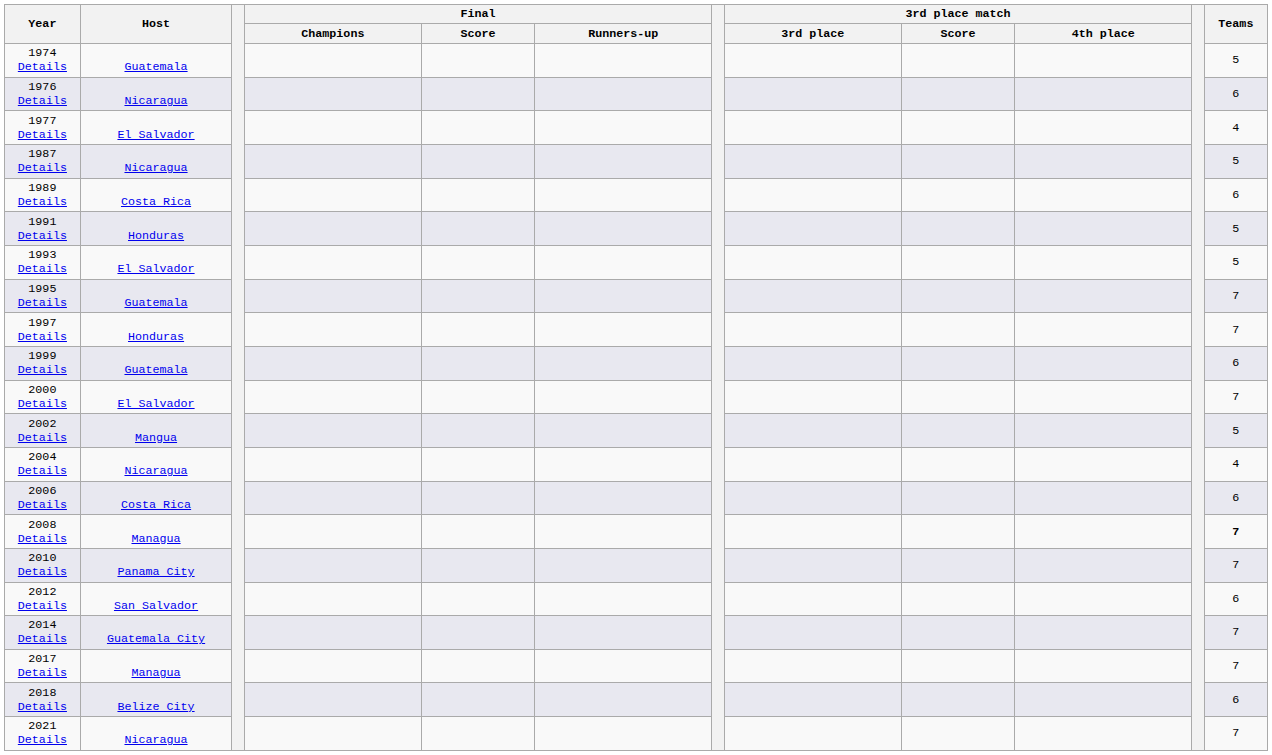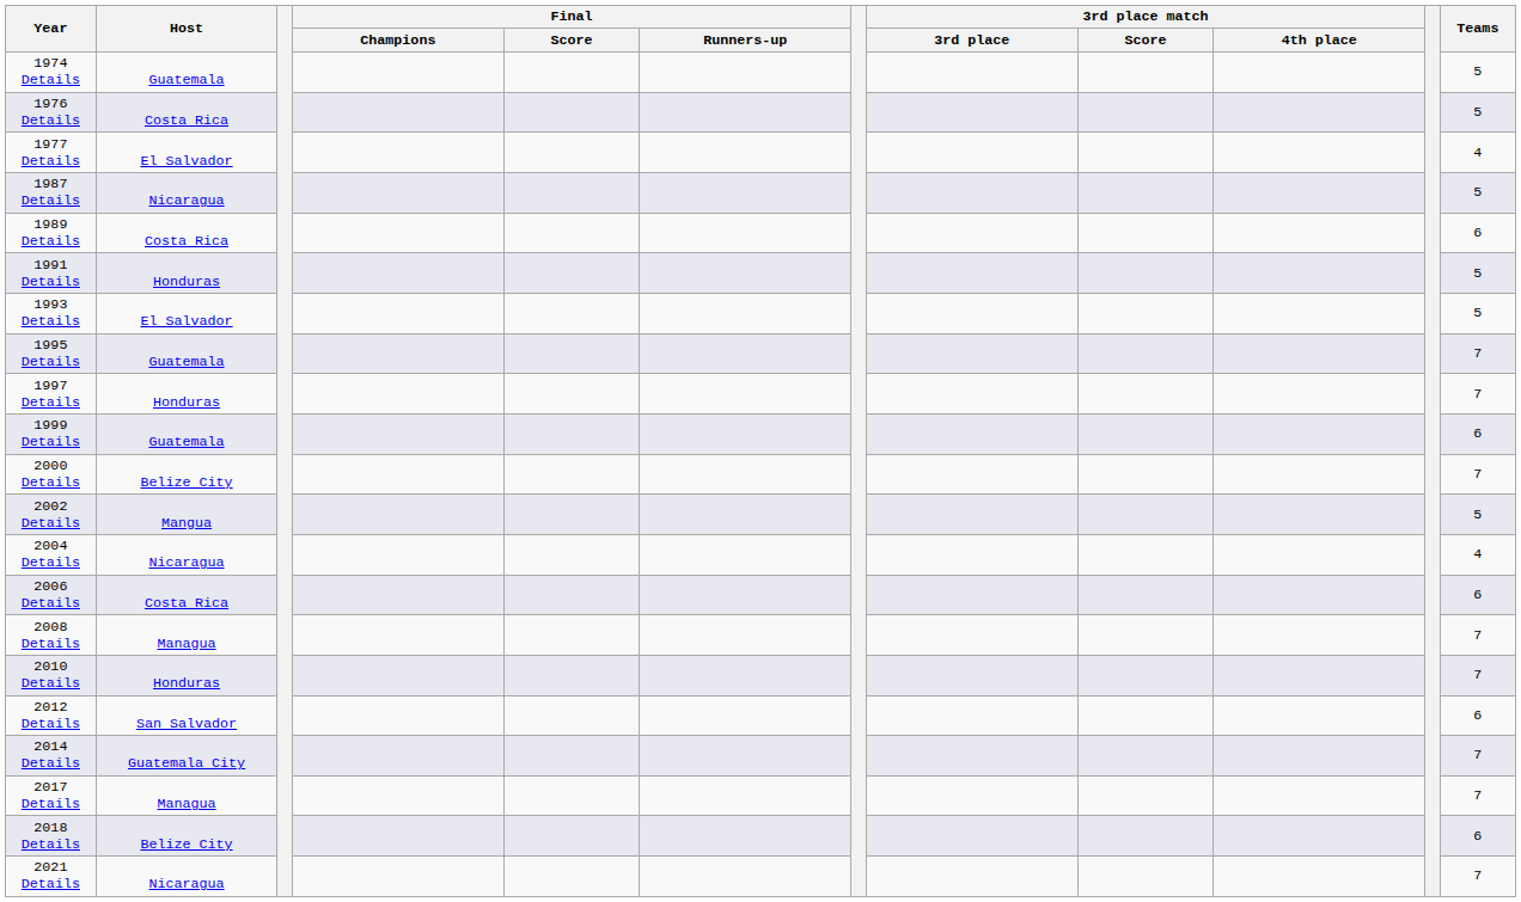1976 Details | Host: Nicaragua -> Costa Rica
1976 Details | Teams: 6 -> 5
2000 Details | Host: El Salvador -> Belize City
2008 Details | Teams: bold -> normal
2010 Details | Host: Panama City -> Honduras
